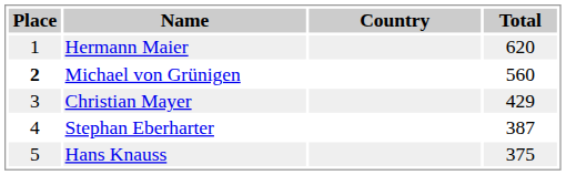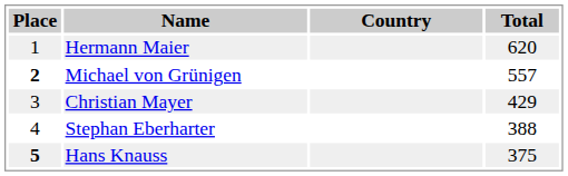Michael von Grünigen | Total: 560 -> 557
Stephan Eberharter | Total: 387 -> 388
Hans Knauss | Place: normal -> bold
